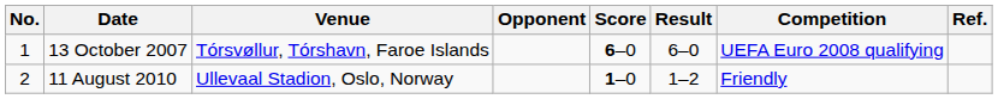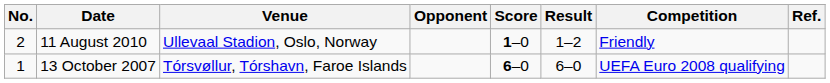rows swapped: 13 October 2007 <-> 11 August 2010
